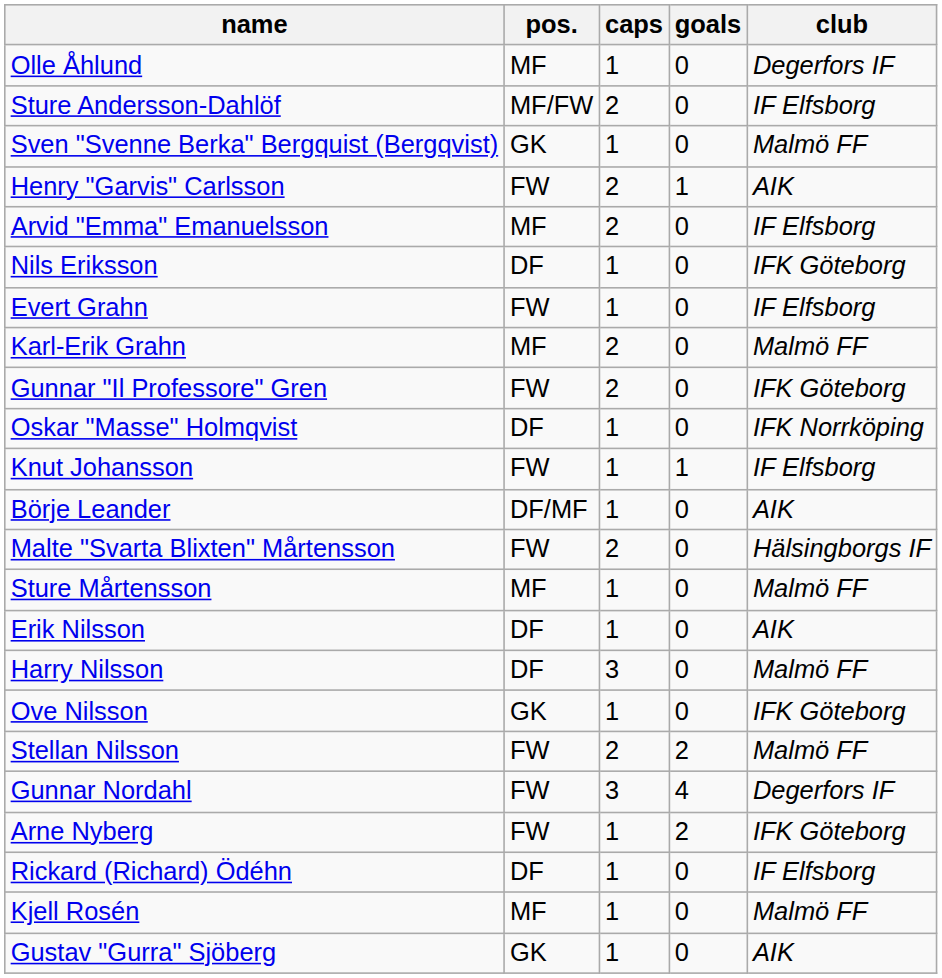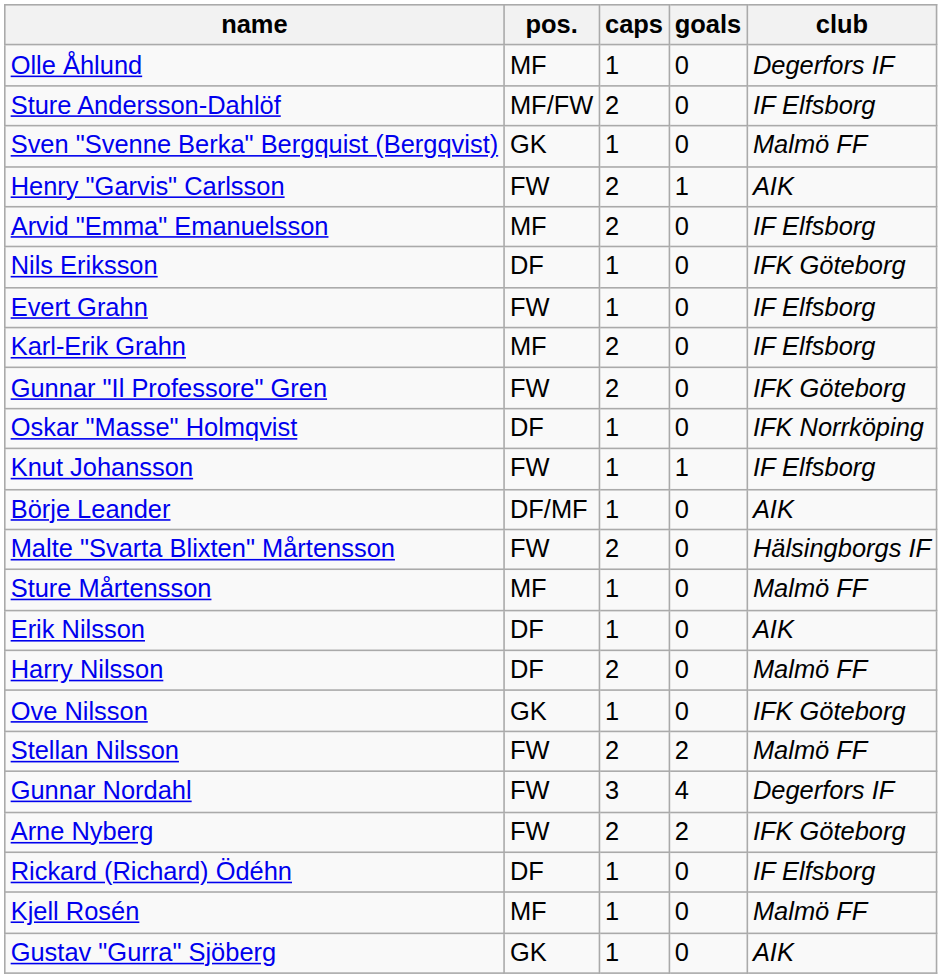Karl-Erik Grahn | club: Malmö FF -> IF Elfsborg
Harry Nilsson | caps: 3 -> 2
Arne Nyberg | caps: 1 -> 2
